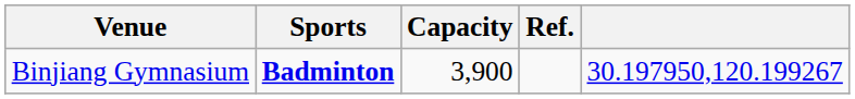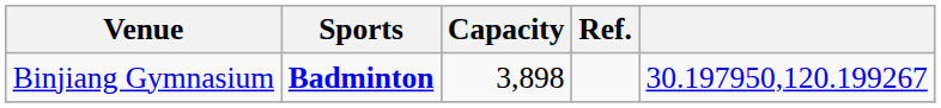Binjiang Gymnasium | Capacity: 3,900 -> 3,898
